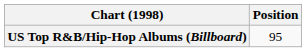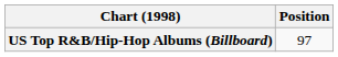US Top R&B/Hip-Hop Albums (Billboard) | Position: 95 -> 97
